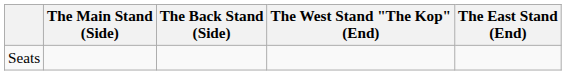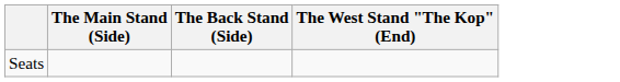- column: The East Stand (End)
